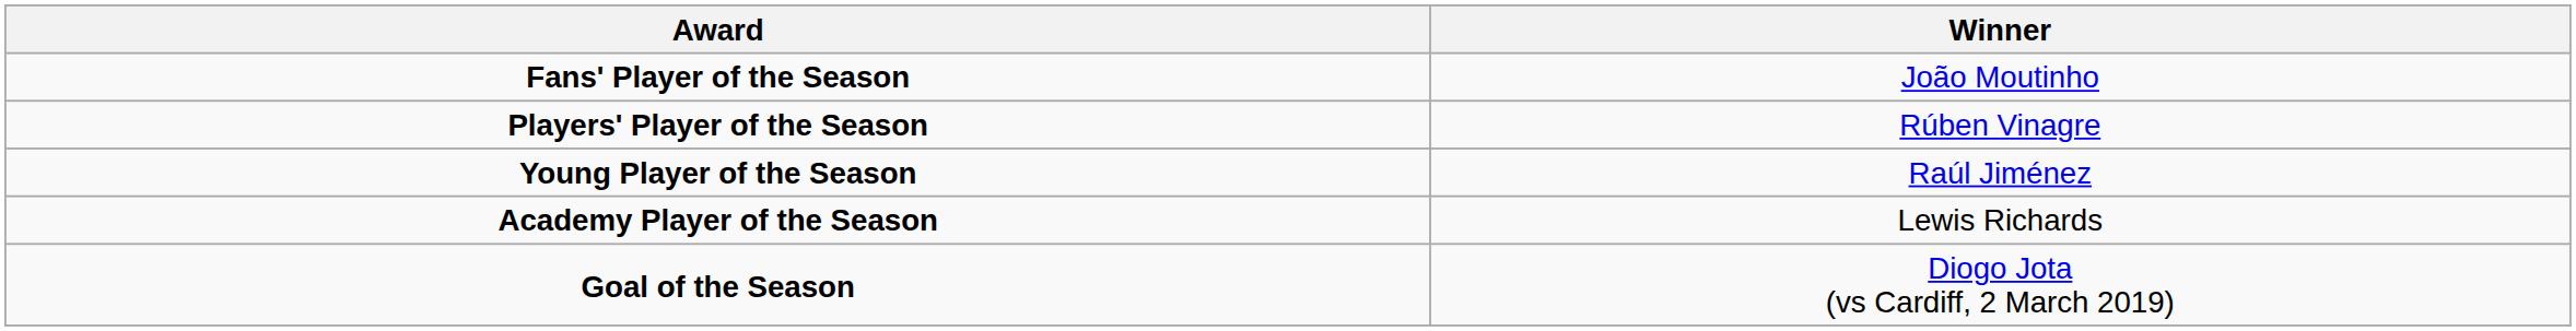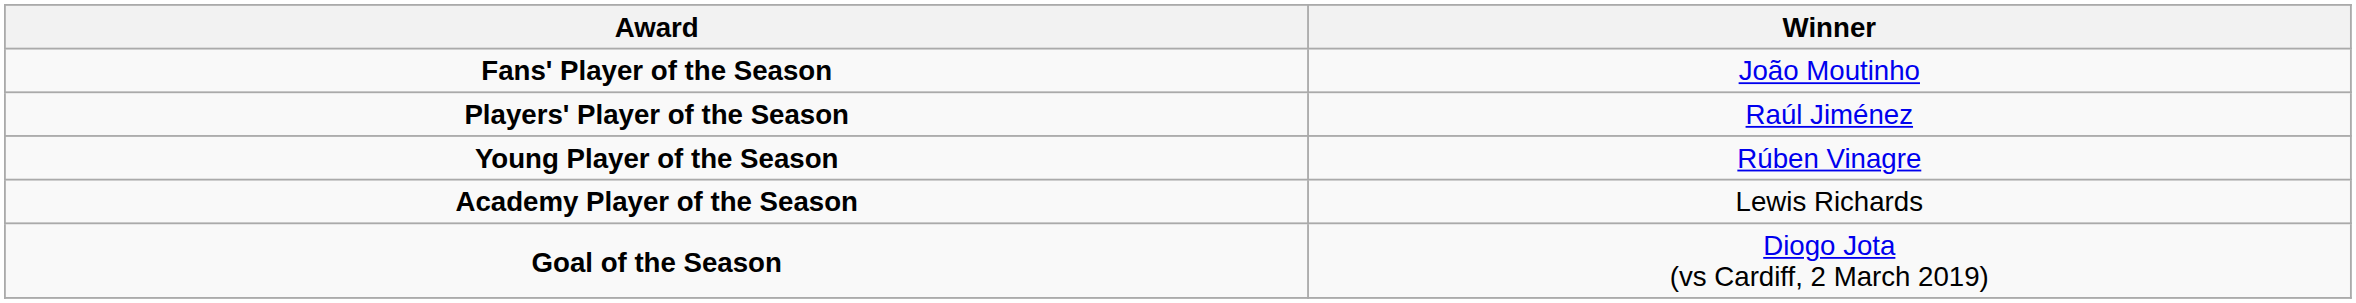Players' Player of the Season | Winner: Rúben Vinagre -> Raúl Jiménez
Young Player of the Season | Winner: Raúl Jiménez -> Rúben Vinagre
